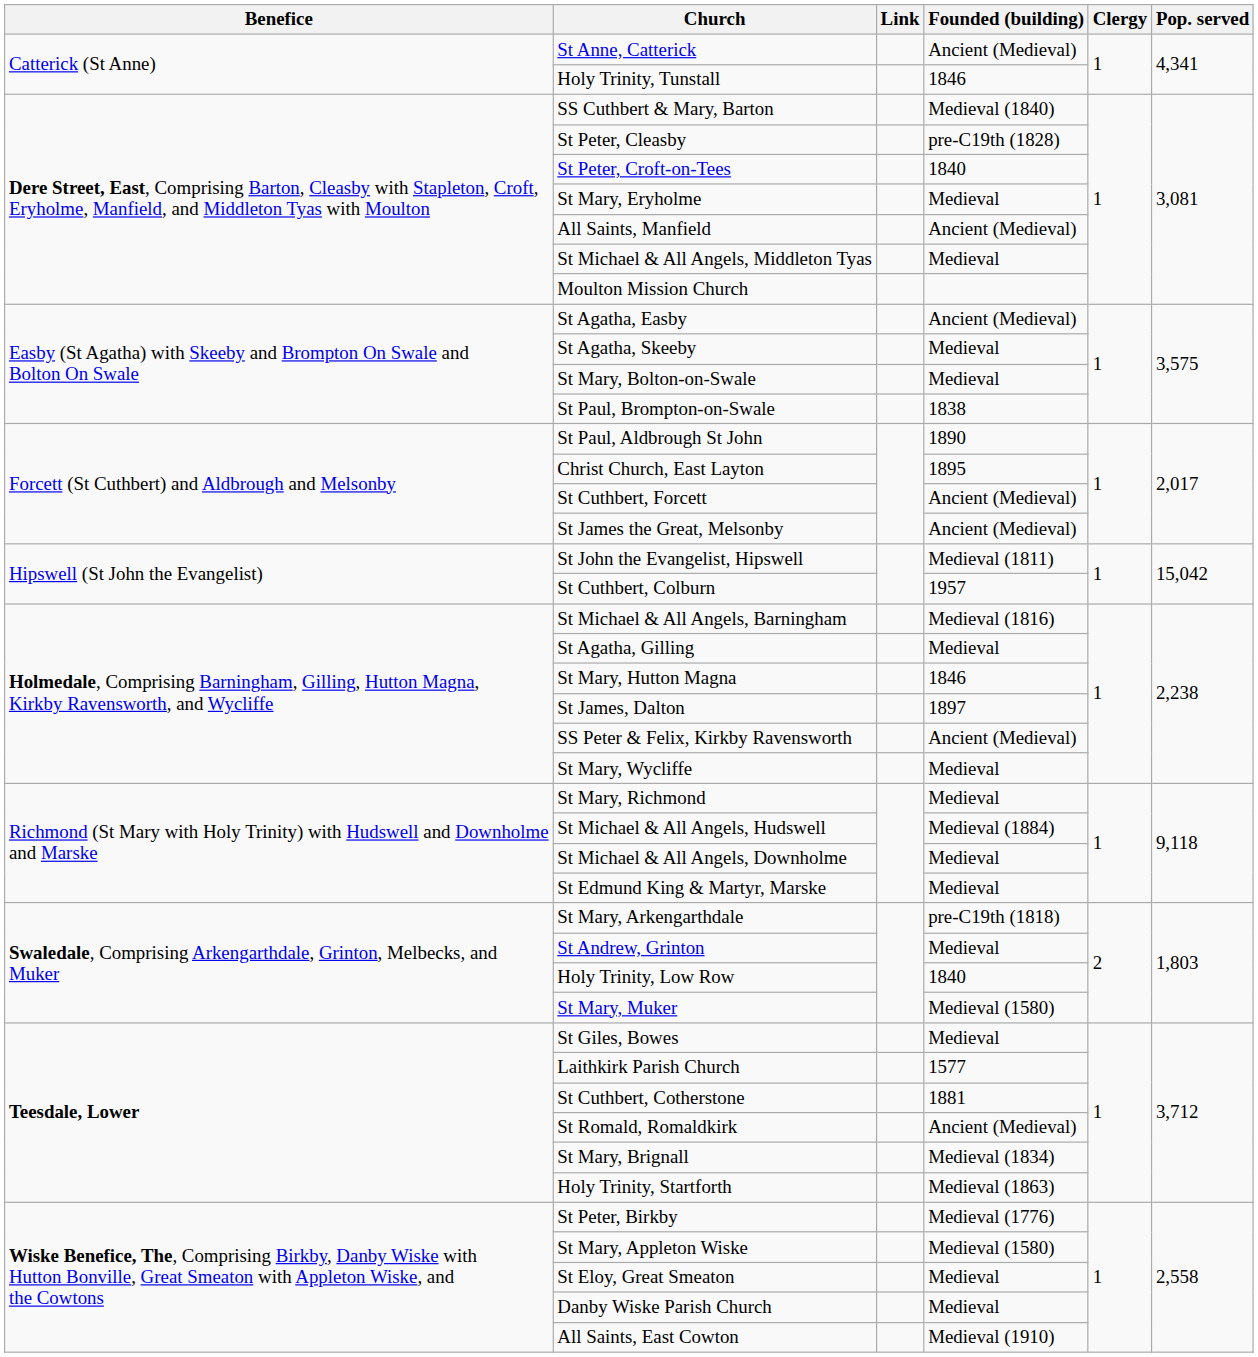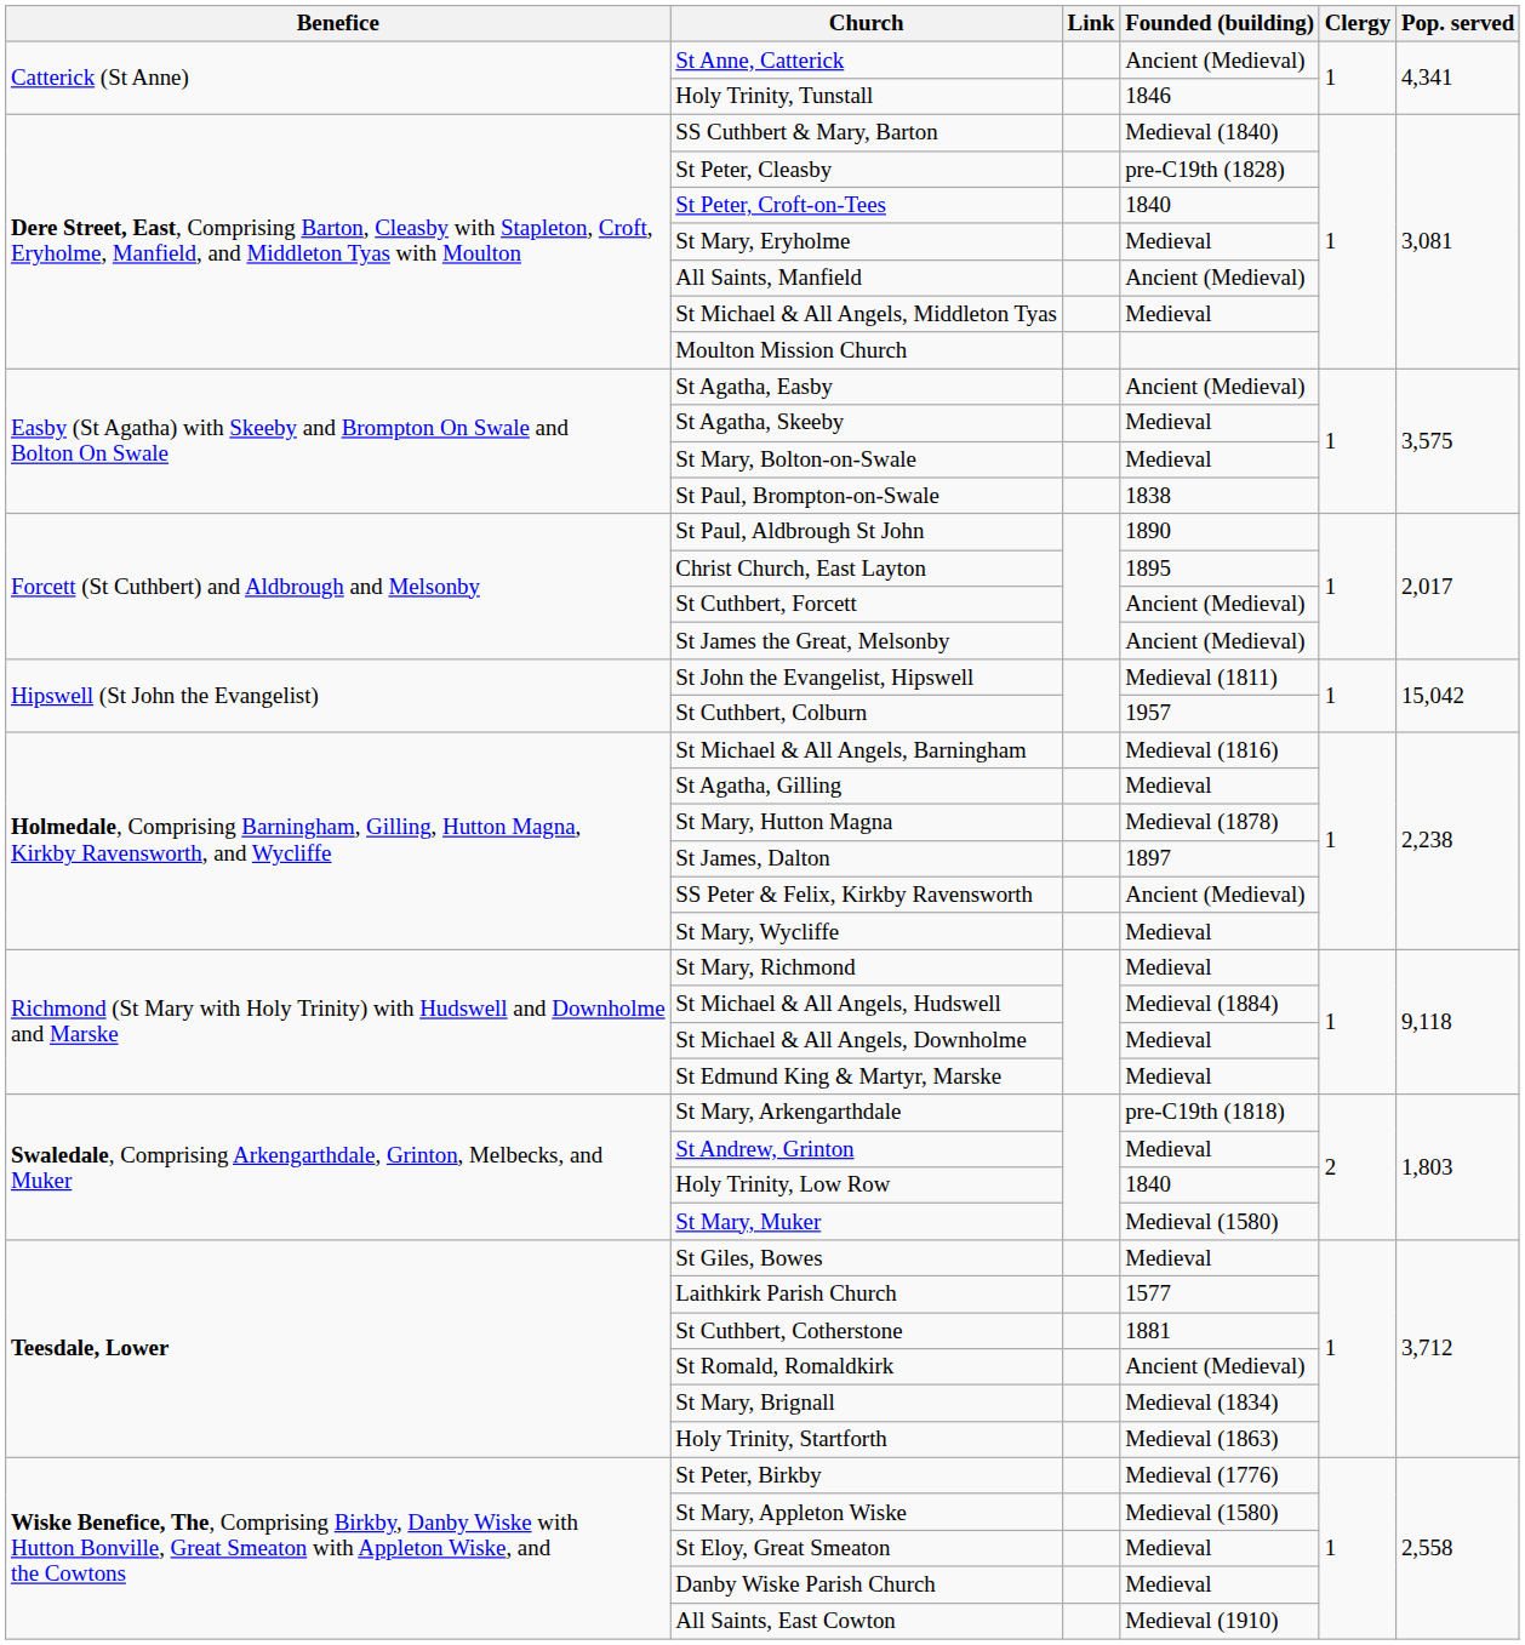St Mary, Hutton Magna | Founded (building): 1846 -> Medieval (1878)
